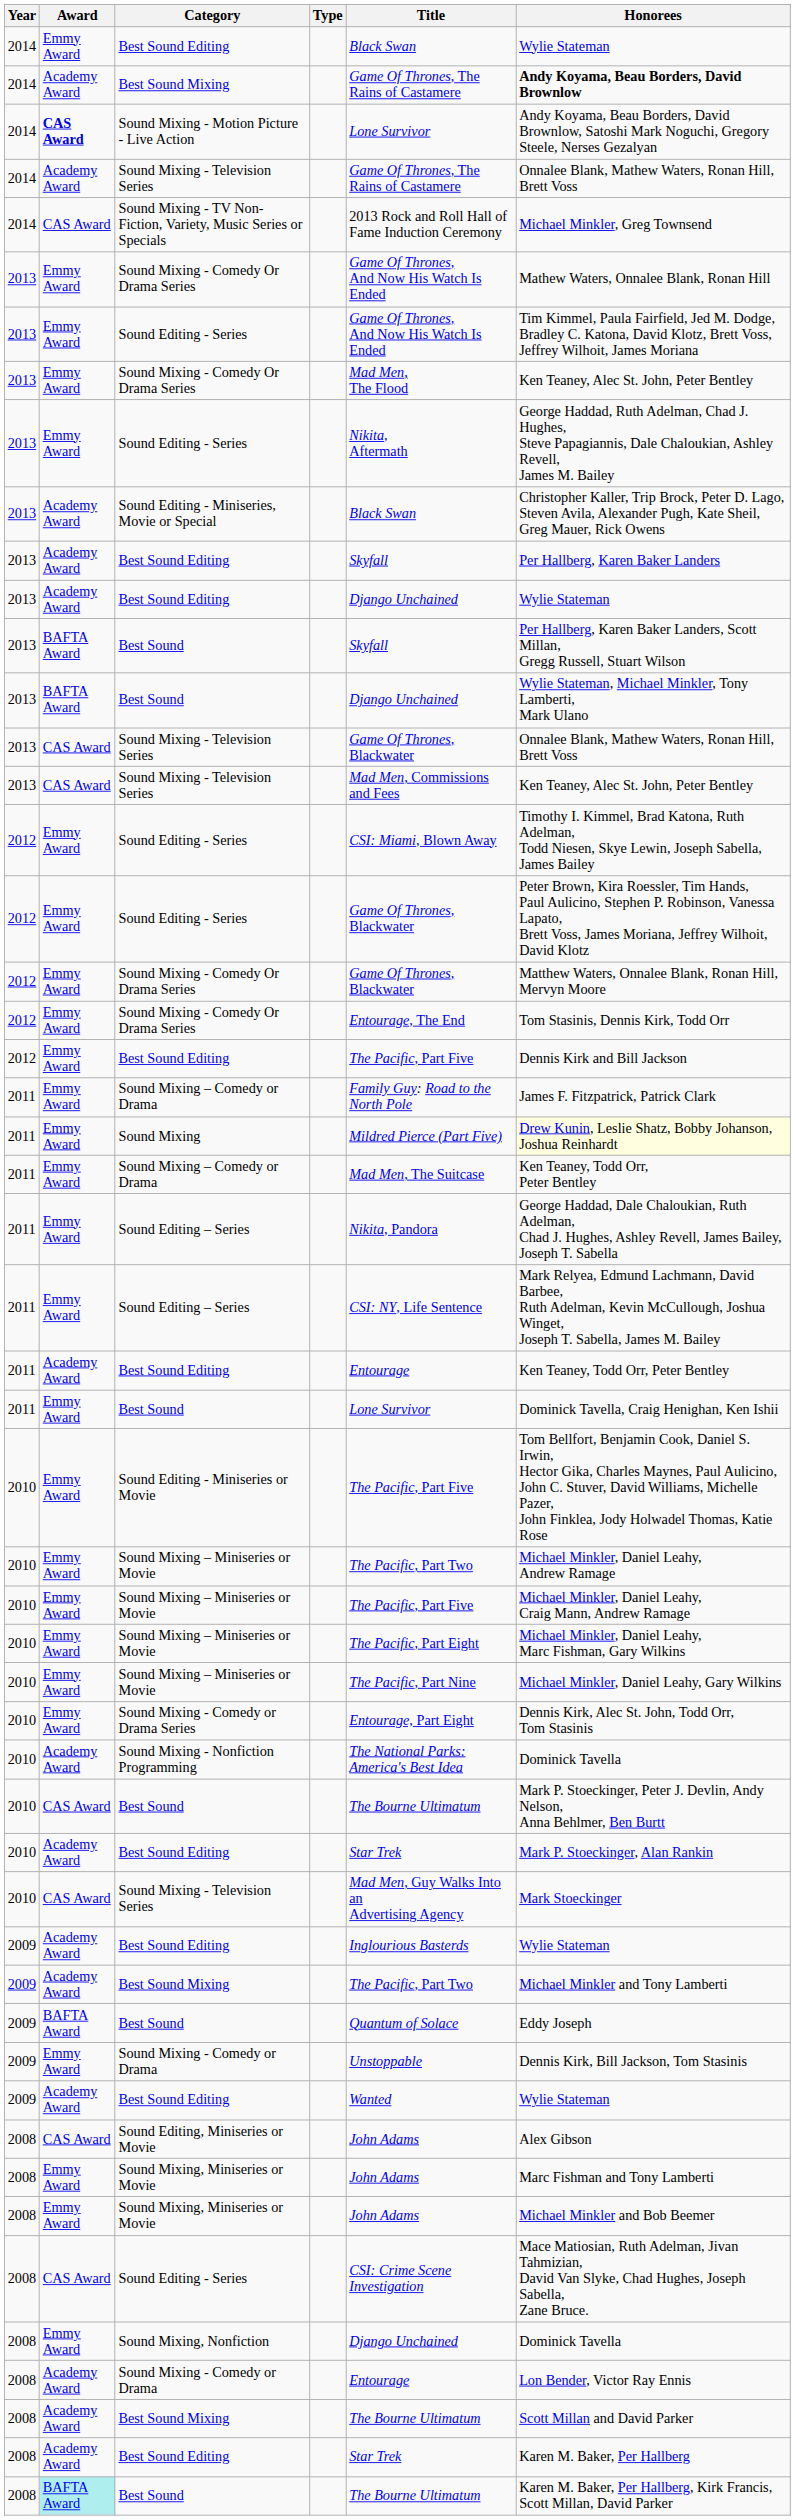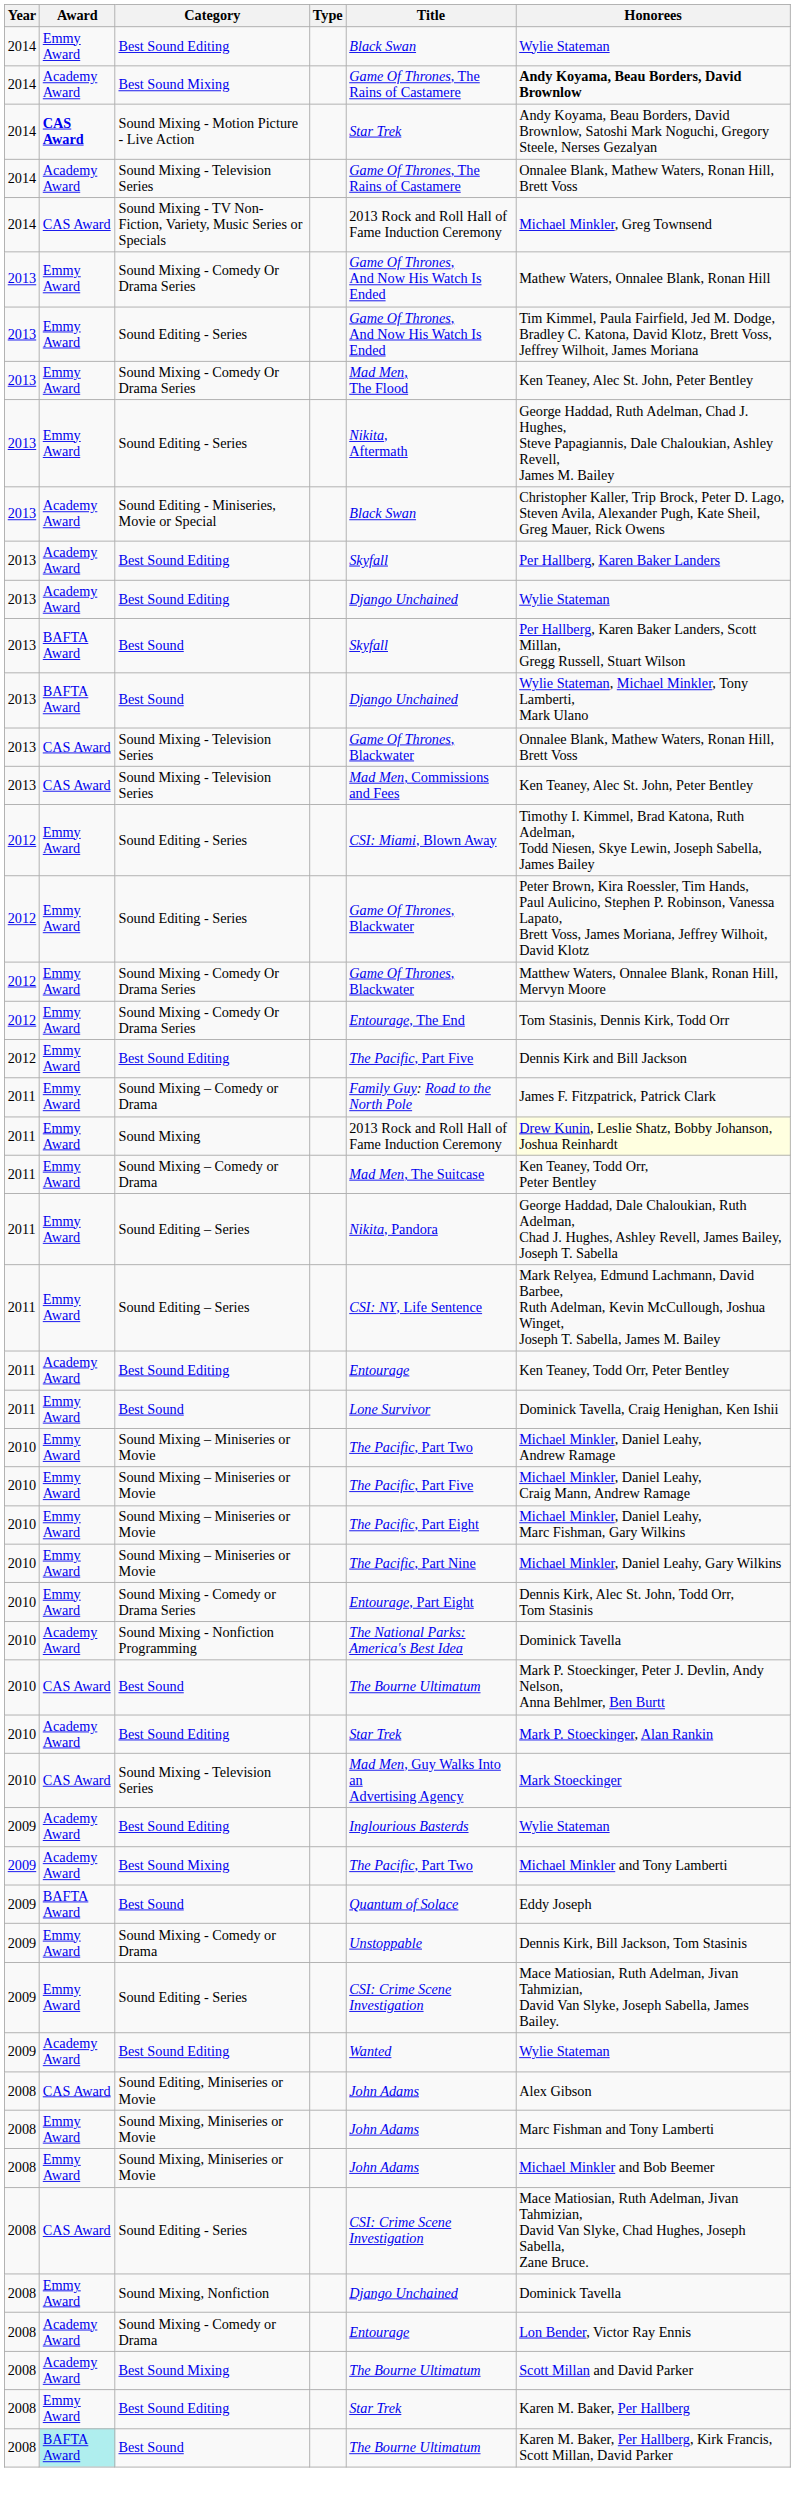Sound Mixing - Motion Picture - Live Action | Title: Lone Survivor -> Star Trek
Sound Mixing | Title: Mildred Pierce (Part Five) -> 2013 Rock and Roll Hall of Fame Induction Ceremony
- row: 2010 | Emmy Award | Sound Editing - Miniseries or Movie | The Pacific, Part Five | Tom Bellfort, Benjamin Cook, Daniel S. Irwin, Hector Gika, Charles Maynes, Paul Aulicino, John C. Stuver, David Williams, Michelle Pazer, John Finklea, Jody Holwadel Thomas, Katie Rose
+ row: 2009 | Emmy Award | Sound Editing - Series | CSI: Crime Scene Investigation | Mace Matiosian, Ruth Adelman, Jivan Tahmizian, David Van Slyke, Joseph Sabella, James Bailey.
2008 / Best Sound Editing | Award: Academy Award -> Emmy Award
